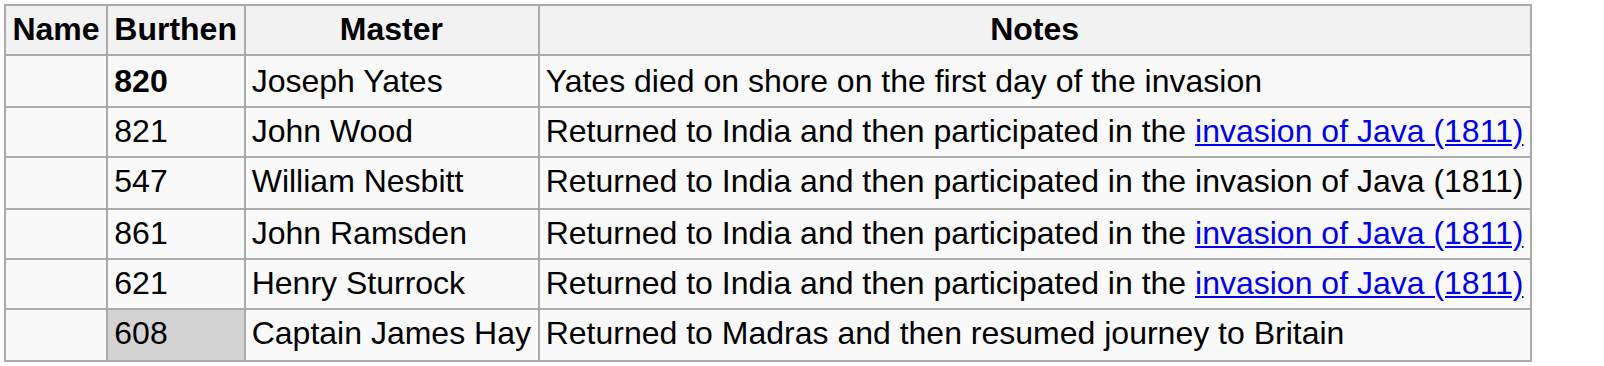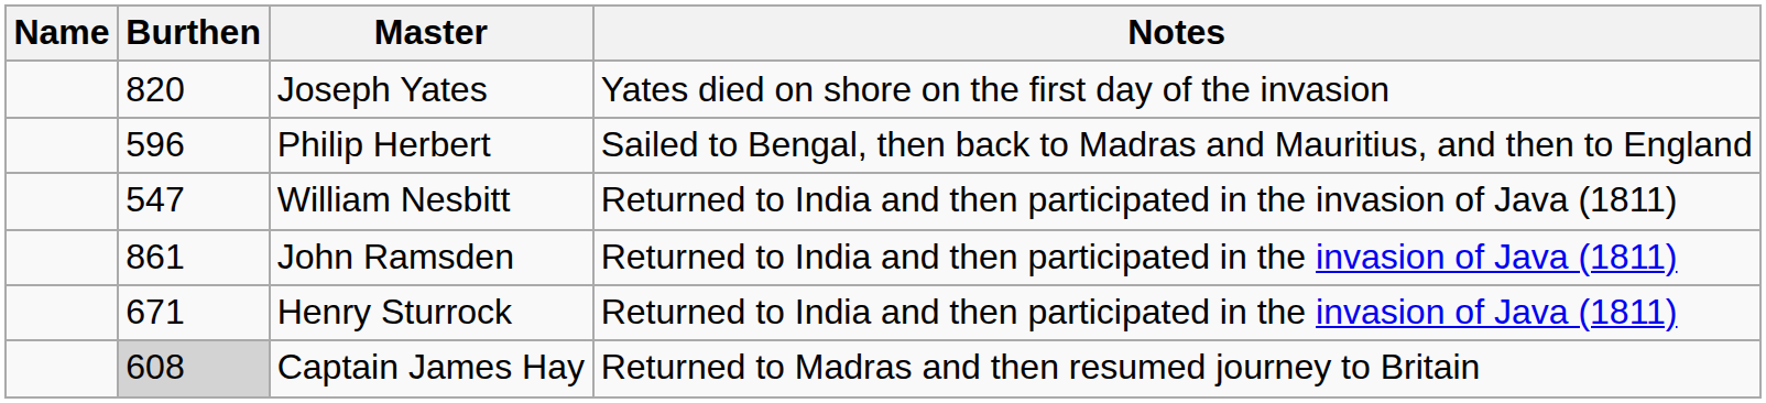Joseph Yates | Burthen: bold -> normal
+ row: 596 | Philip Herbert | Sailed to Bengal, then back to Madras and Mauritius, and then to England
- row: 821 | John Wood | Returned to India and then participated in the invasion of Java (1811)
Henry Sturrock | Burthen: 621 -> 671
